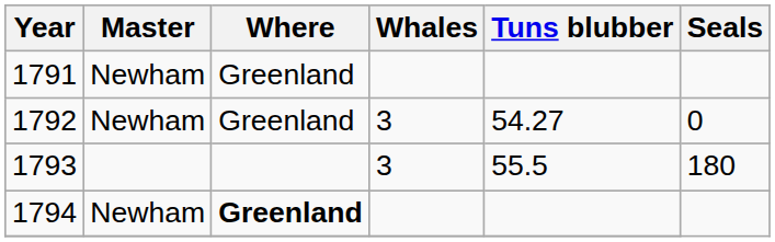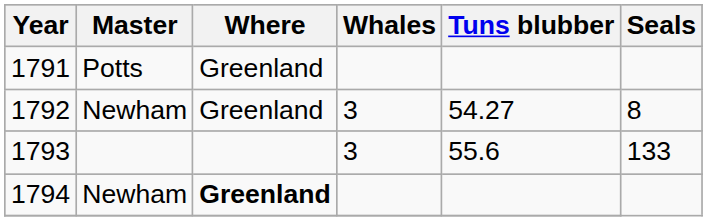1791 | Master: Newham -> Potts
1792 | Seals: 0 -> 8
1793 | Tuns blubber: 55.5 -> 55.6
1793 | Seals: 180 -> 133
